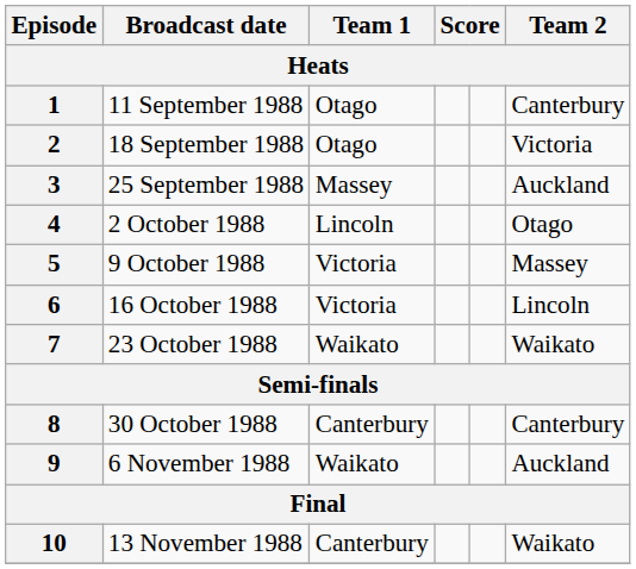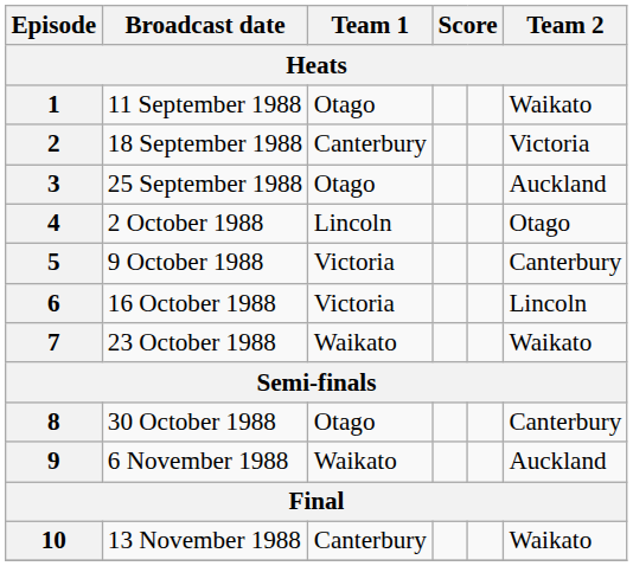1 | Team 2: Canterbury -> Waikato
2 | Team 1: Otago -> Canterbury
3 | Team 1: Massey -> Otago
5 | Team 2: Massey -> Canterbury
8 | Team 1: Canterbury -> Otago
